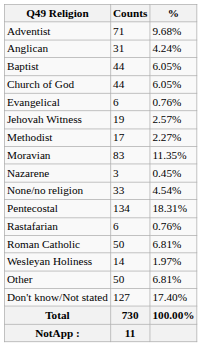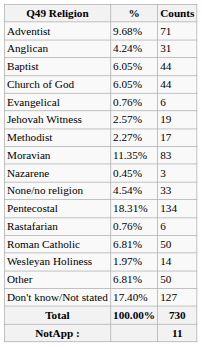columns swapped: Counts <-> %
